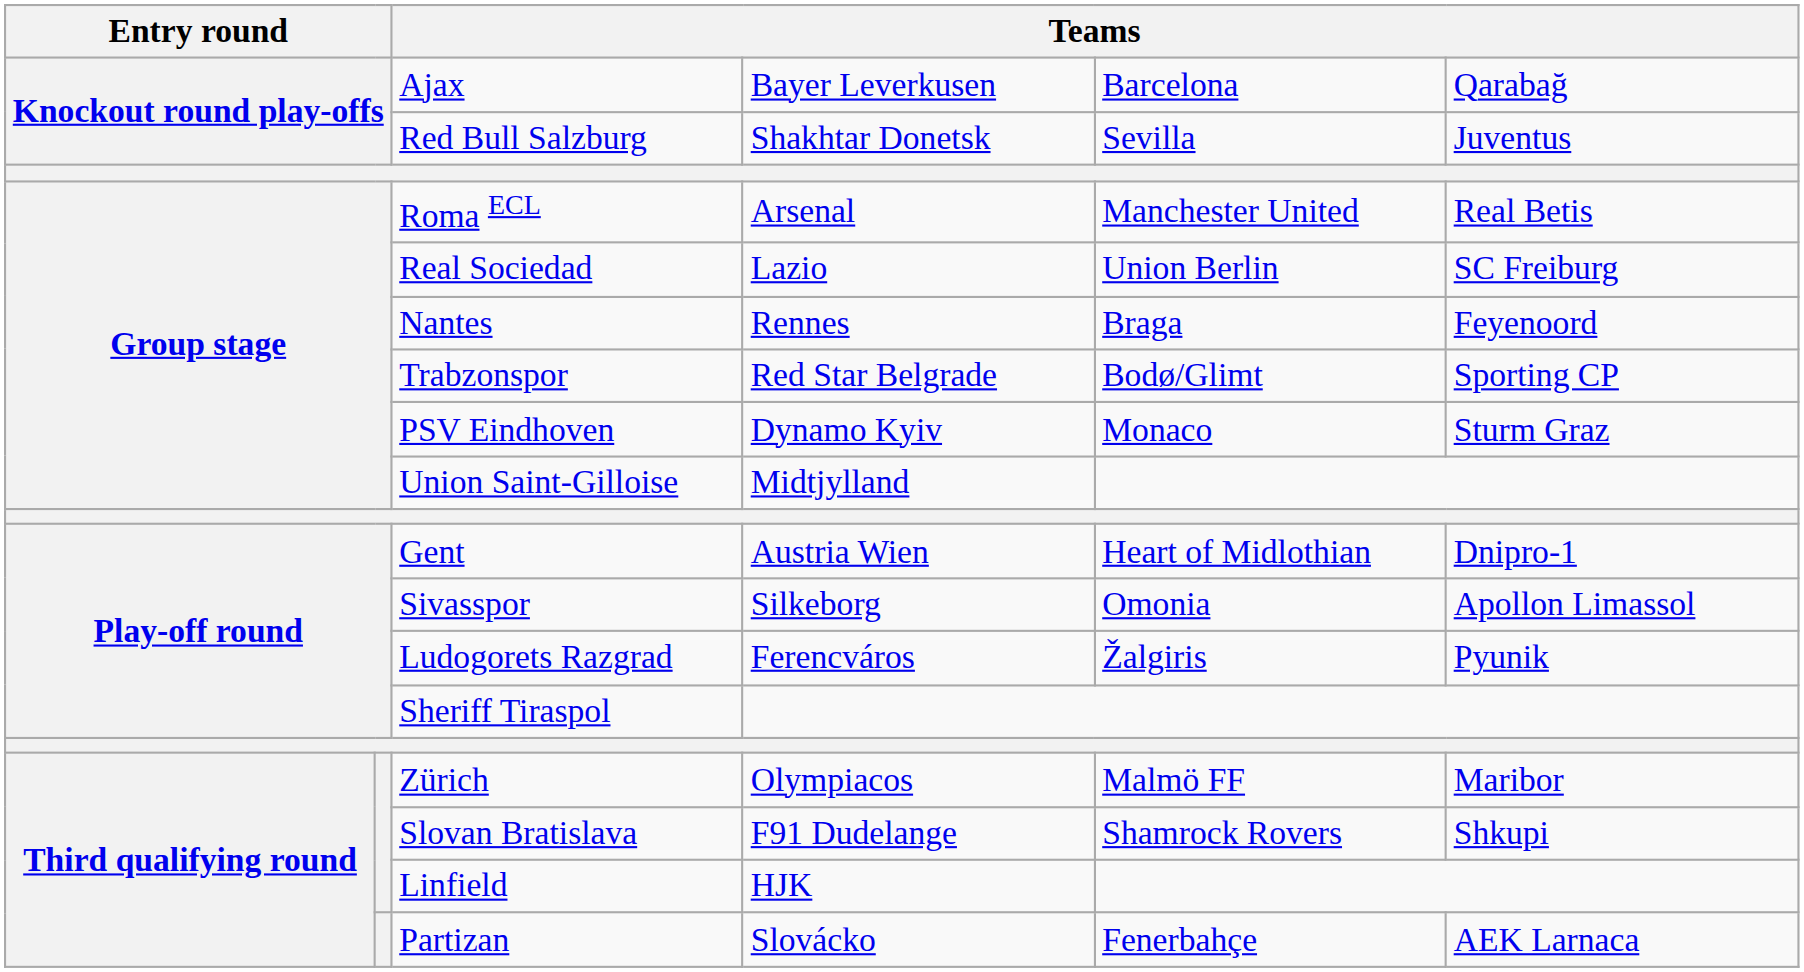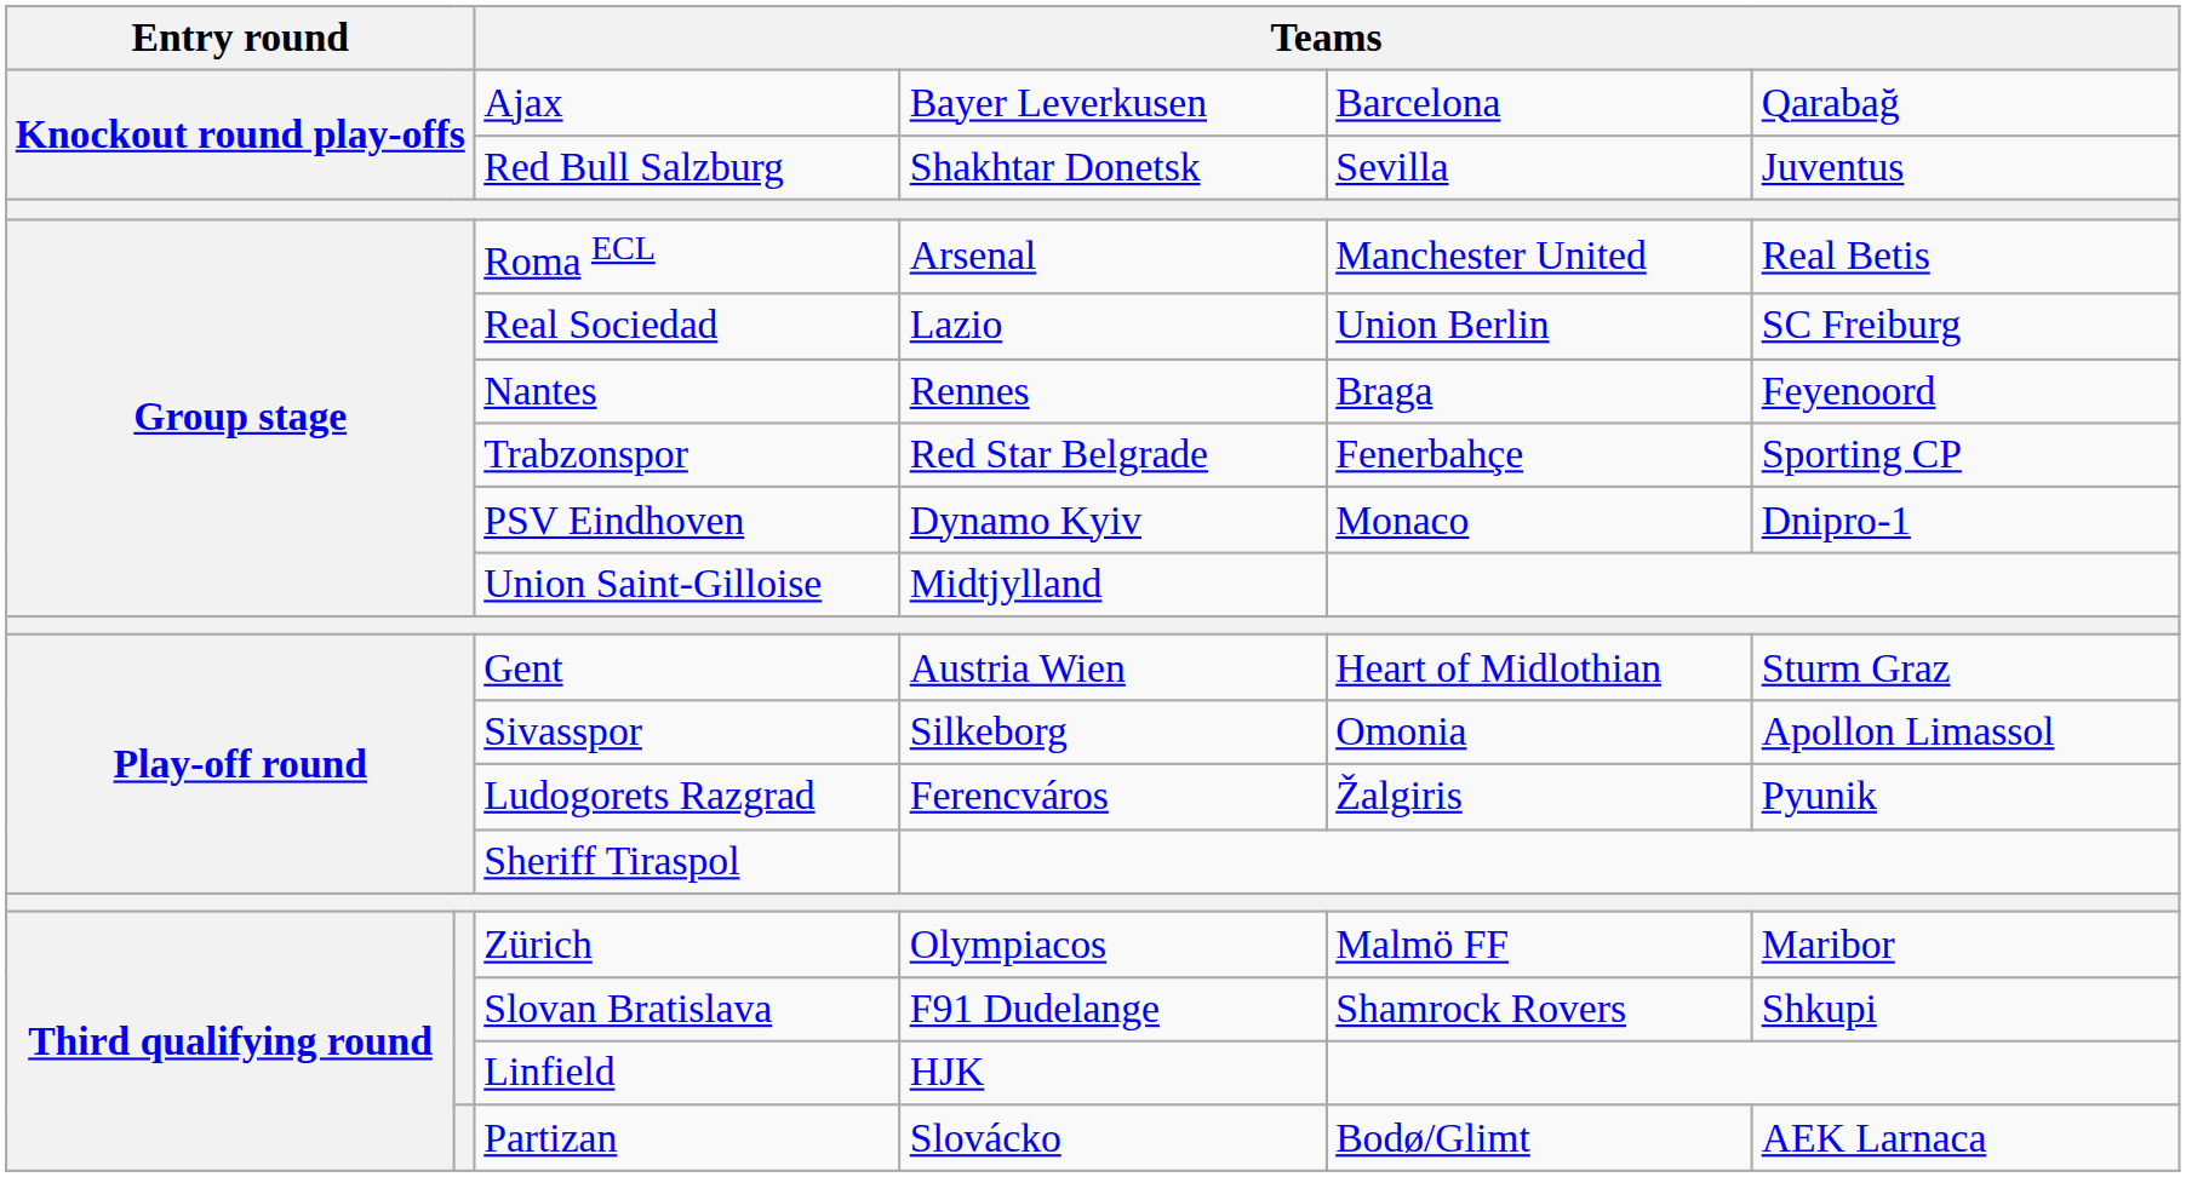Trabzonspor | column 5: Bodø/Glimt -> Fenerbahçe
PSV Eindhoven | column 6: Sturm Graz -> Dnipro-1
Gent | column 6: Dnipro-1 -> Sturm Graz
Partizan | column 5: Fenerbahçe -> Bodø/Glimt
